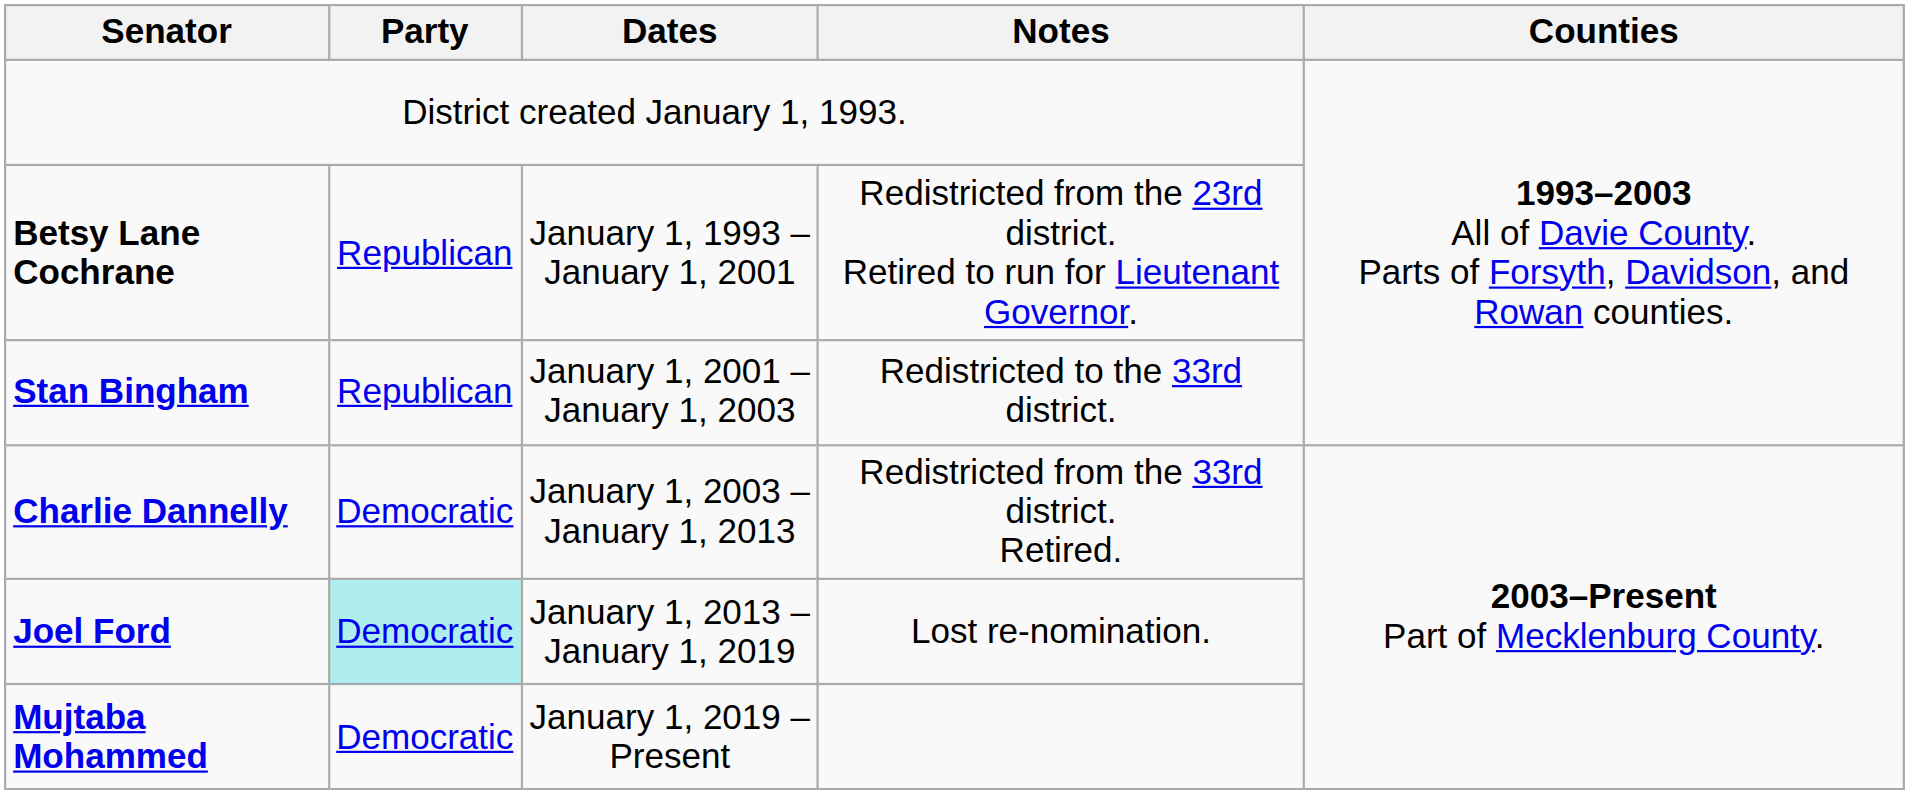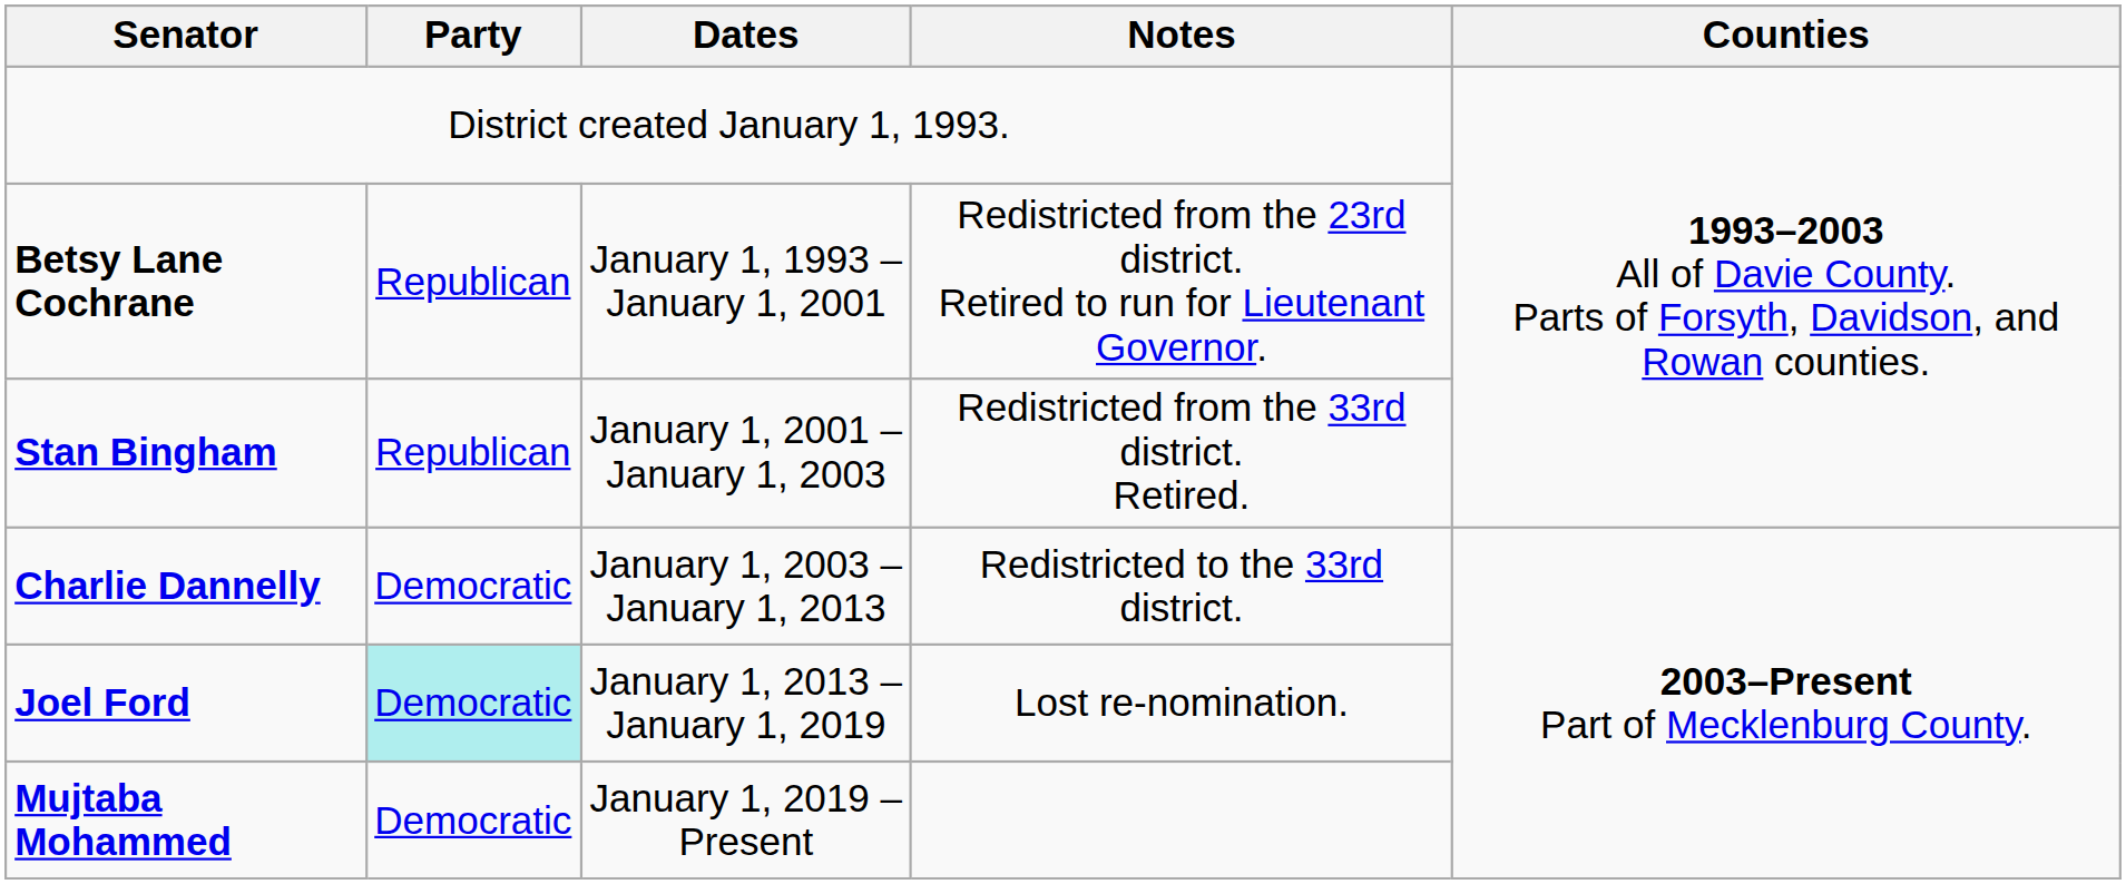Stan Bingham | Notes: Redistricted to the 33rd district. -> Redistricted from the 33rd district. Retired.
Charlie Dannelly | Notes: Redistricted from the 33rd district. Retired. -> Redistricted to the 33rd district.
